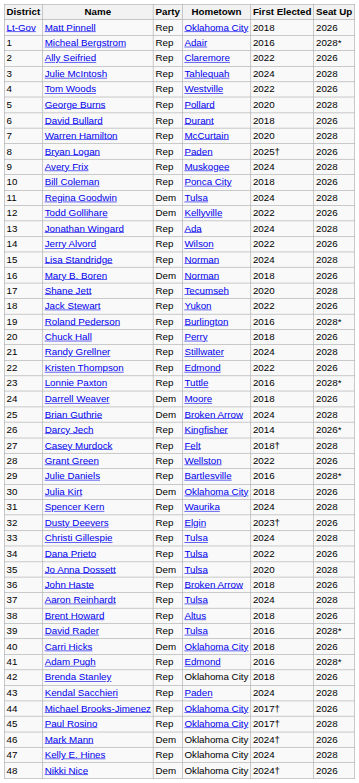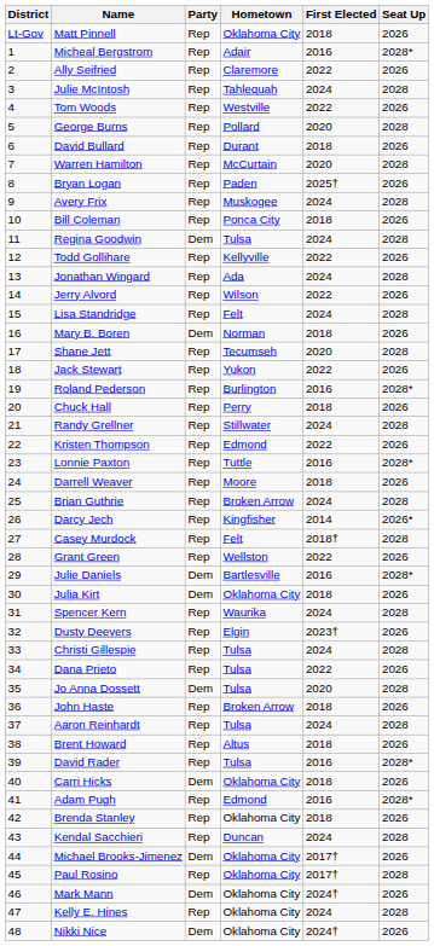Todd Gollihare | Party: Dem -> Rep
Lisa Standridge | Hometown: Norman -> Felt
Darrell Weaver | Party: Dem -> Rep
Brian Guthrie | Party: Dem -> Rep
Julie Daniels | Party: Rep -> Dem
Kendal Sacchieri | Hometown: Paden -> Duncan
Michael Brooks-Jimenez | Party: Rep -> Dem
